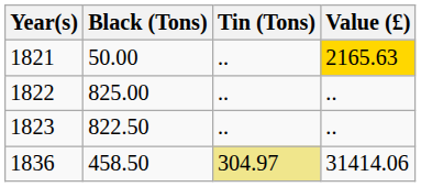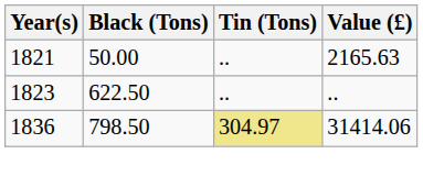1821 | Value (£): gold background -> no background
- row: 1822 | 825.00 | .. | ..
1823 | Black (Tons): 822.50 -> 622.50
1836 | Black (Tons): 458.50 -> 798.50
